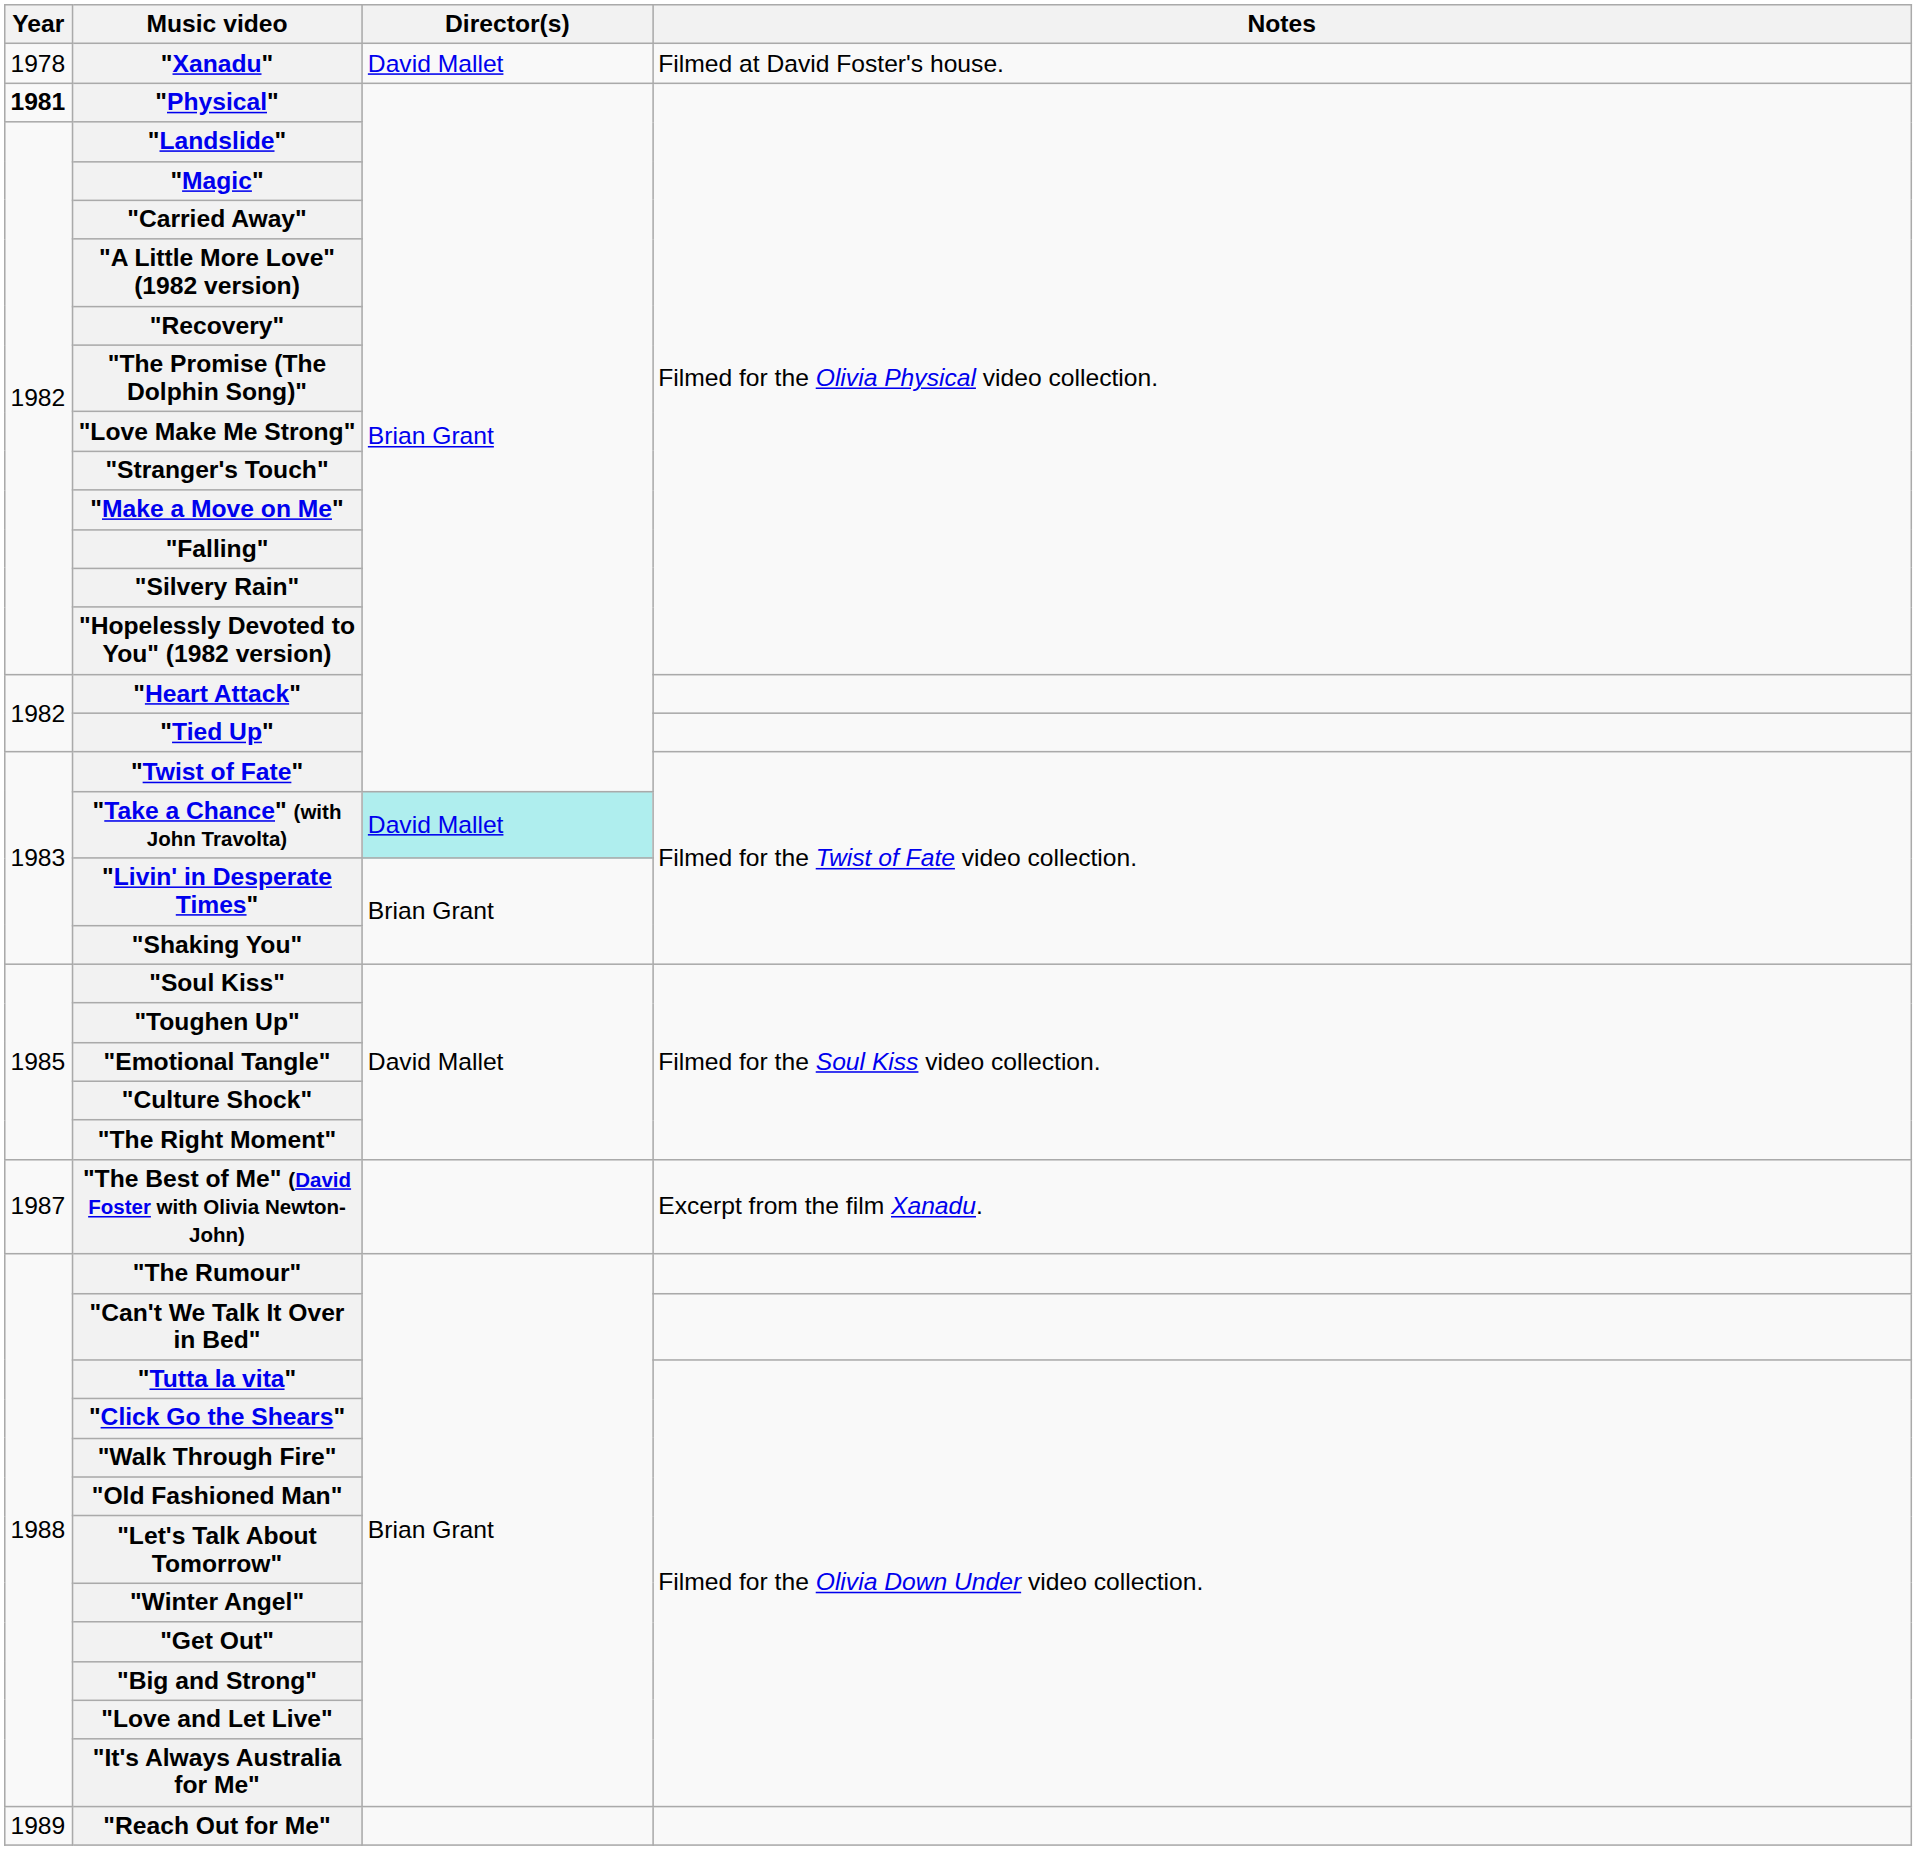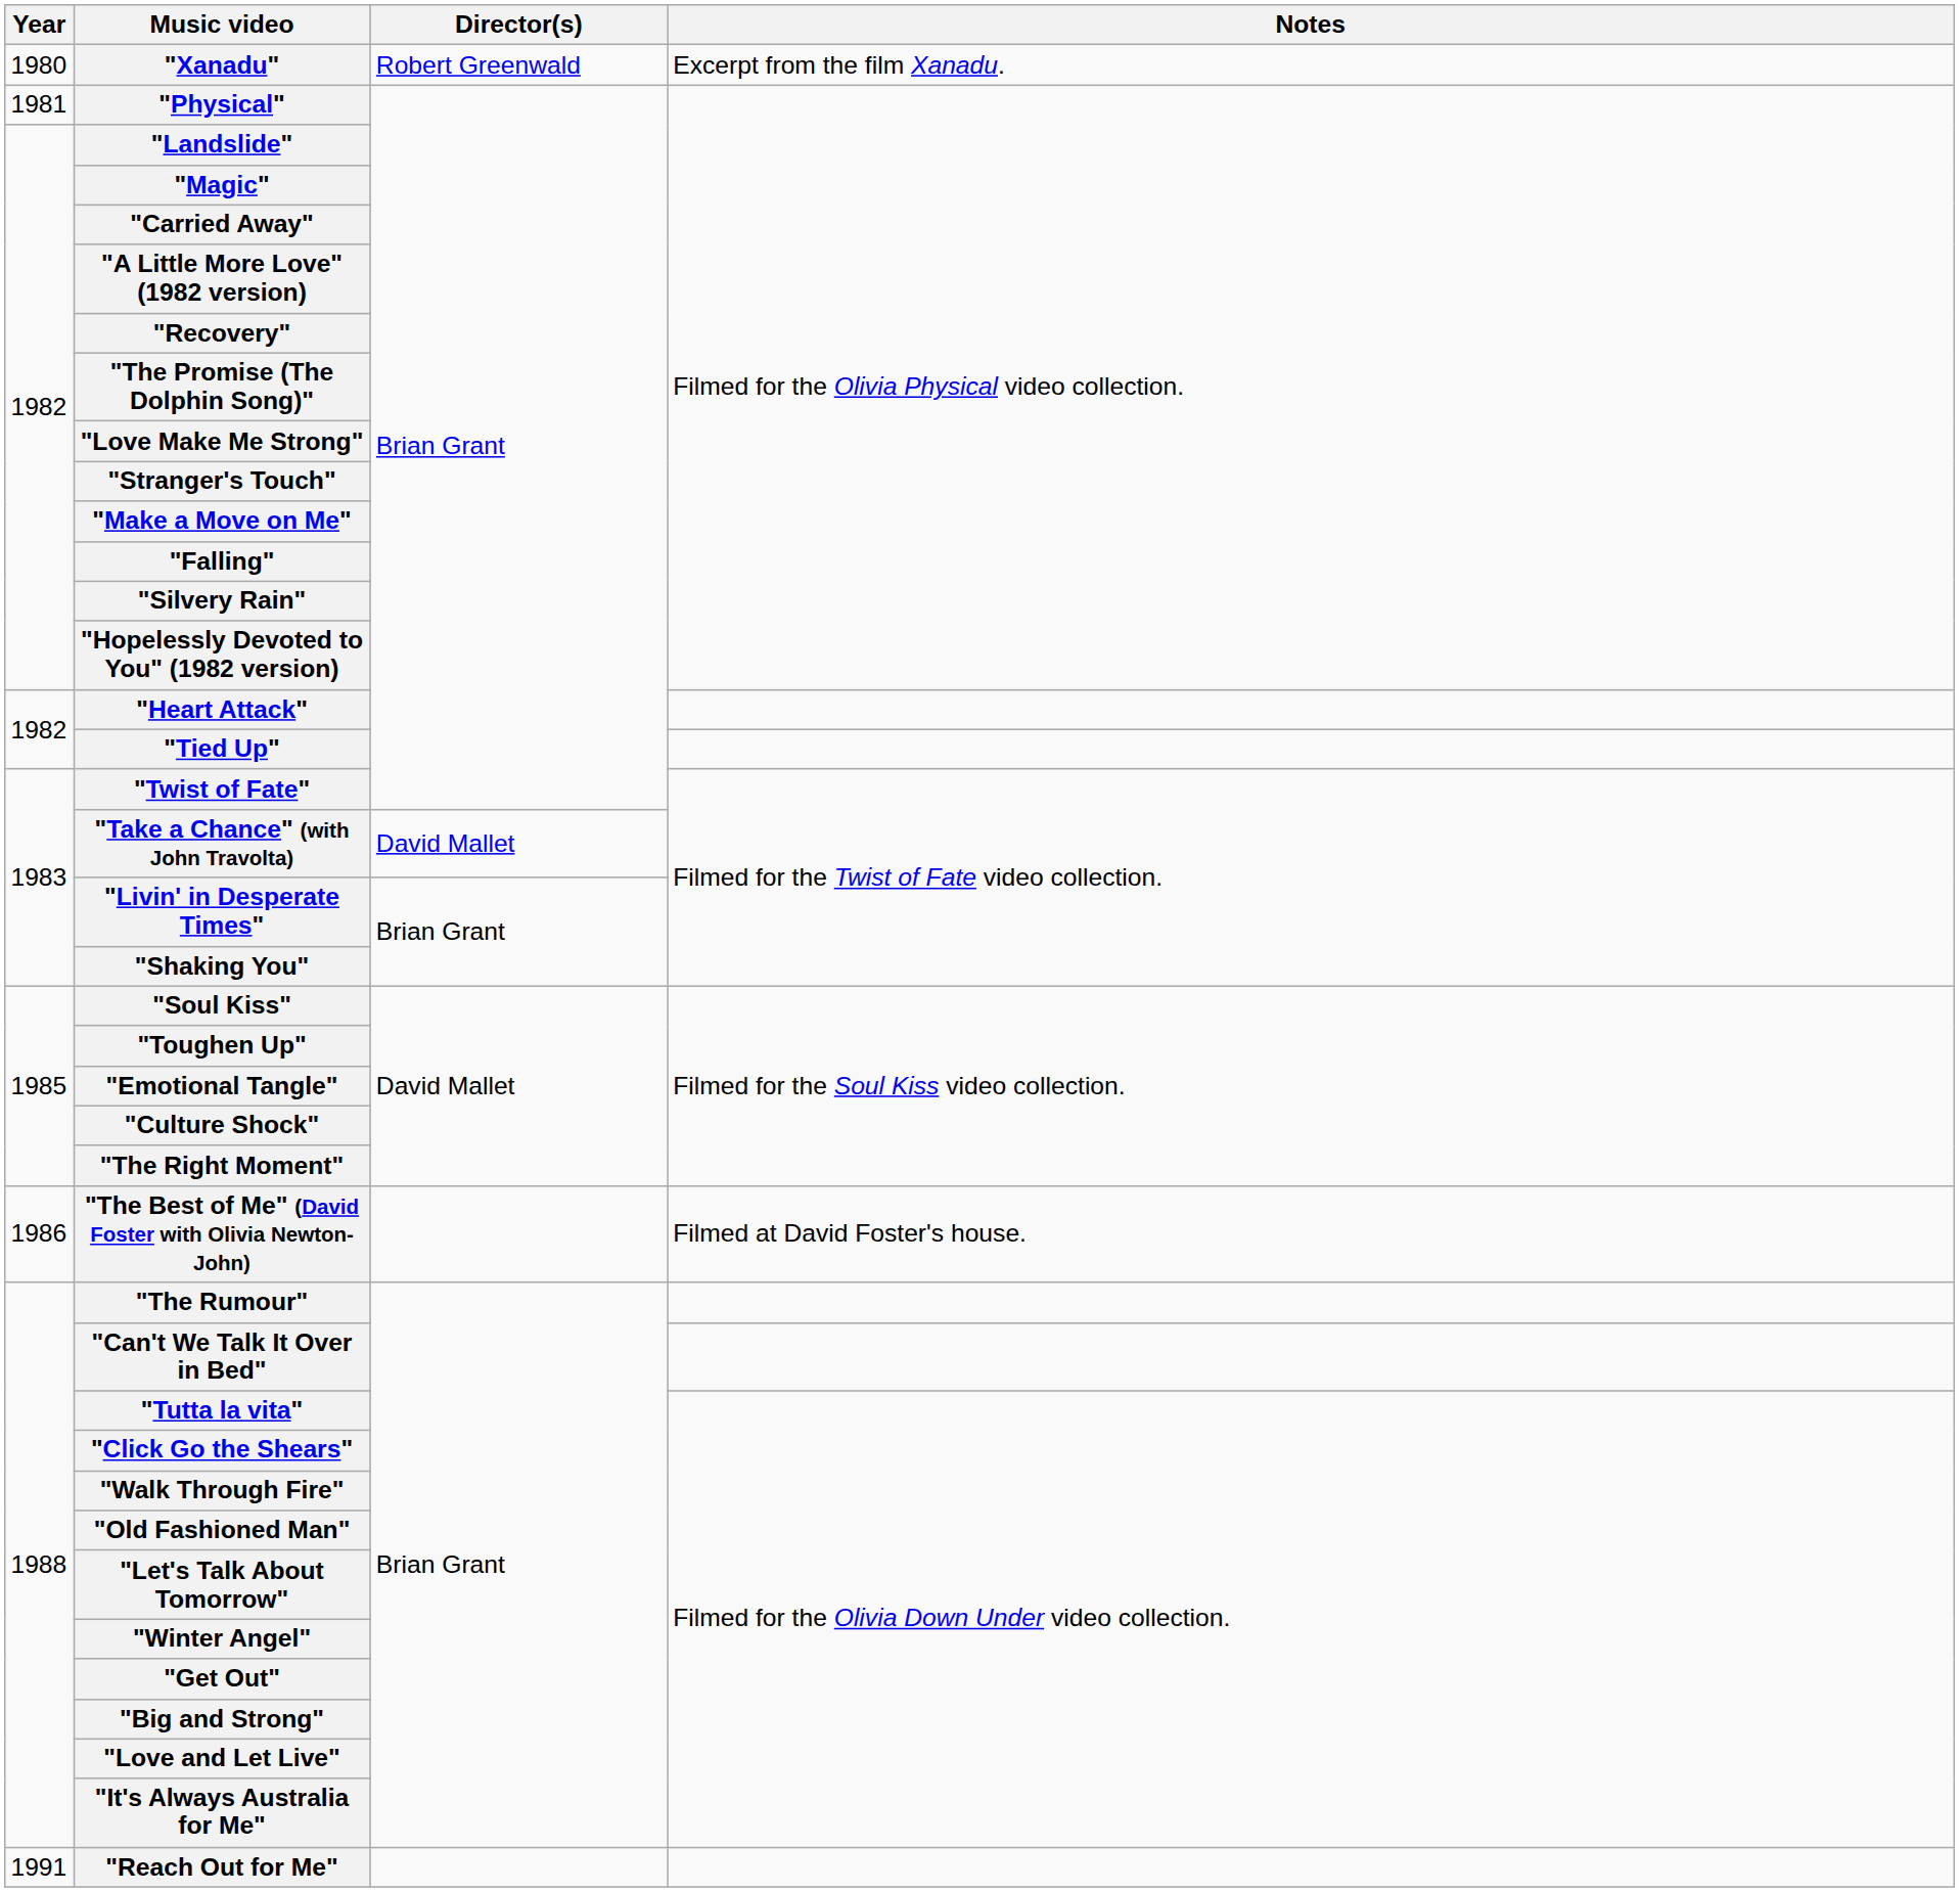"Xanadu" | Year: 1978 -> 1980
"Xanadu" | Director(s): David Mallet -> Robert Greenwald
"Xanadu" | Notes: Filmed at David Foster's house. -> Excerpt from the film Xanadu.
"Physical" | Year: bold -> normal
"Take a Chance" (with John Travolta) | Director(s): paleturquoise background -> no background
"The Best of Me" (David Foster with Olivia Newton-John) | Year: 1987 -> 1986
"The Best of Me" (David Foster with Olivia Newton-John) | Notes: Excerpt from the film Xanadu. -> Filmed at David Foster's house.
"Reach Out for Me" | Year: 1989 -> 1991
